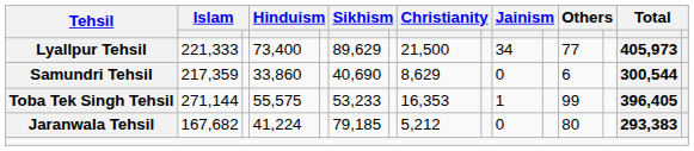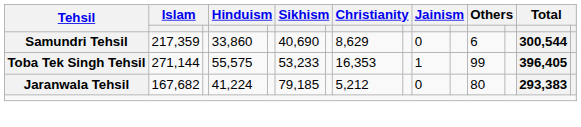- row: Lyallpur Tehsil | 221,333 | 73,400 | 89,629 | 21,500 | 34 | 77 | 405,973
